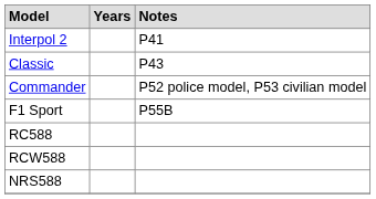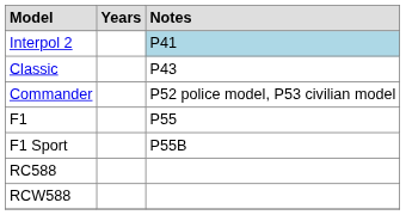Interpol 2 | Notes: no background -> lightblue background
+ row: F1 | P55
- row: NRS588
